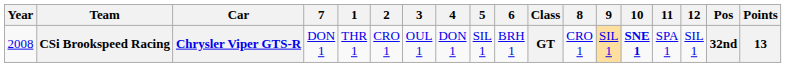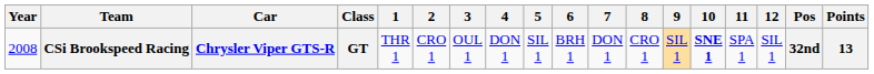columns swapped: Class <-> 7
